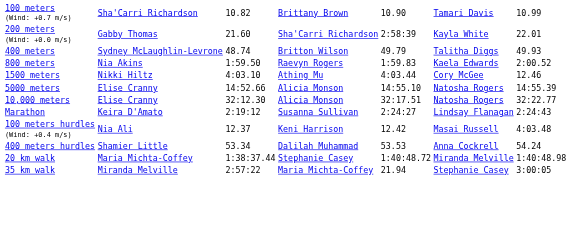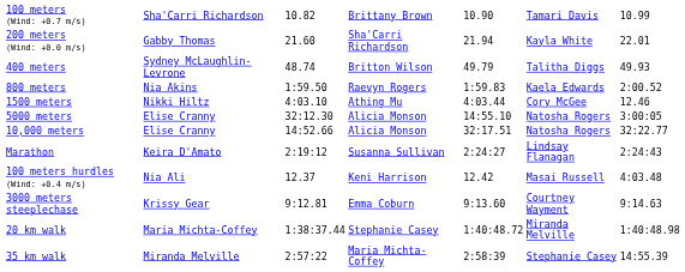200 meters (Wind: +0.0 m/s) | column 5: 2:58:39 -> 21.94
5000 meters | column 3: 14:52.66 -> 32:12.30
5000 meters | column 7: 14:55.39 -> 3:00:05
10,000 meters | column 3: 32:12.30 -> 14:52.66
- row: 400 meters hurdles | Shamier Little | 53.34 | Dalilah Muhammad | 53.53 | Anna Cockrell | 54.24
+ row: 3000 meters steeplechase | Krissy Gear | 9:12.81 | Emma Coburn | 9:13.60 | Courtney Wayment | 9:14.63
35 km walk | column 5: 21.94 -> 2:58:39
35 km walk | column 7: 3:00:05 -> 14:55.39
